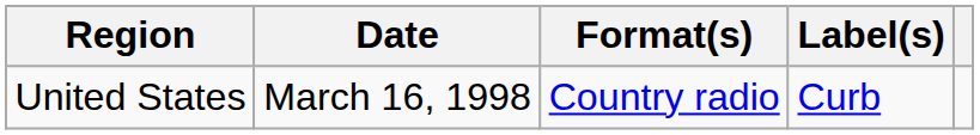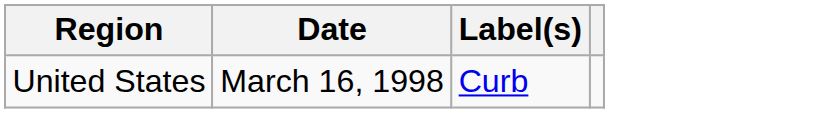- column: Format(s) | Country radio
